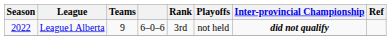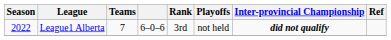League1 Alberta | Teams: 9 -> 7
